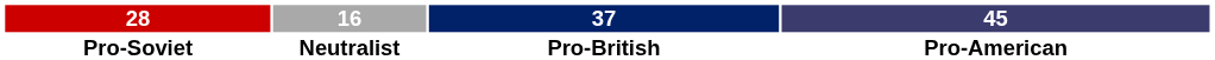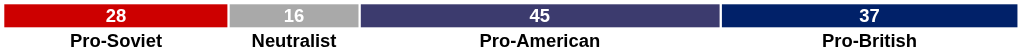columns swapped: 45 <-> 37
